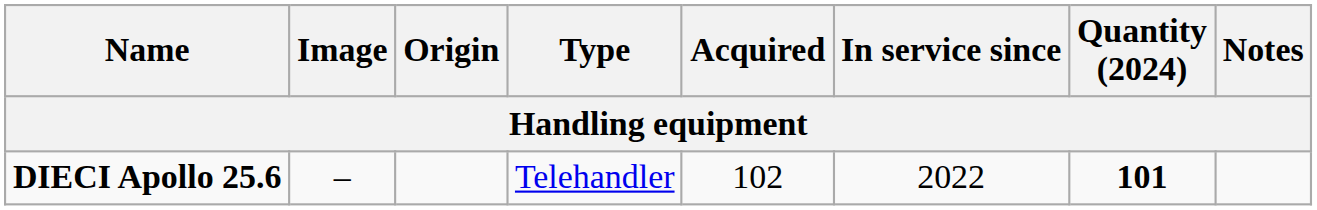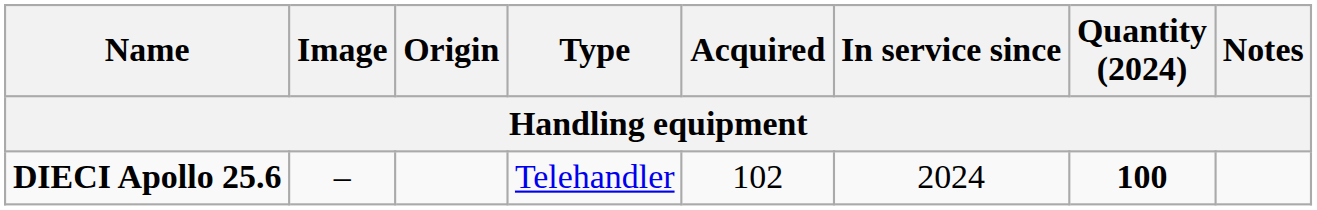DIECI Apollo 25.6 | In service since: 2022 -> 2024
DIECI Apollo 25.6 | Quantity (2024): 101 -> 100
